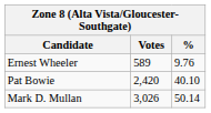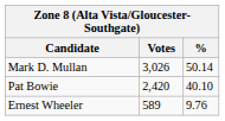rows swapped: Mark D. Mullan <-> Ernest Wheeler
